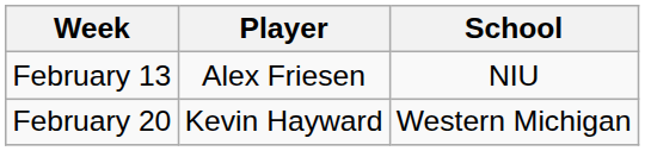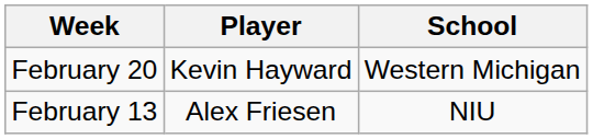rows swapped: February 13 <-> February 20
